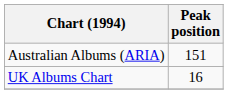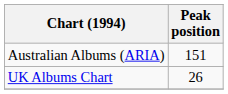UK Albums Chart | Peak position: 16 -> 26
